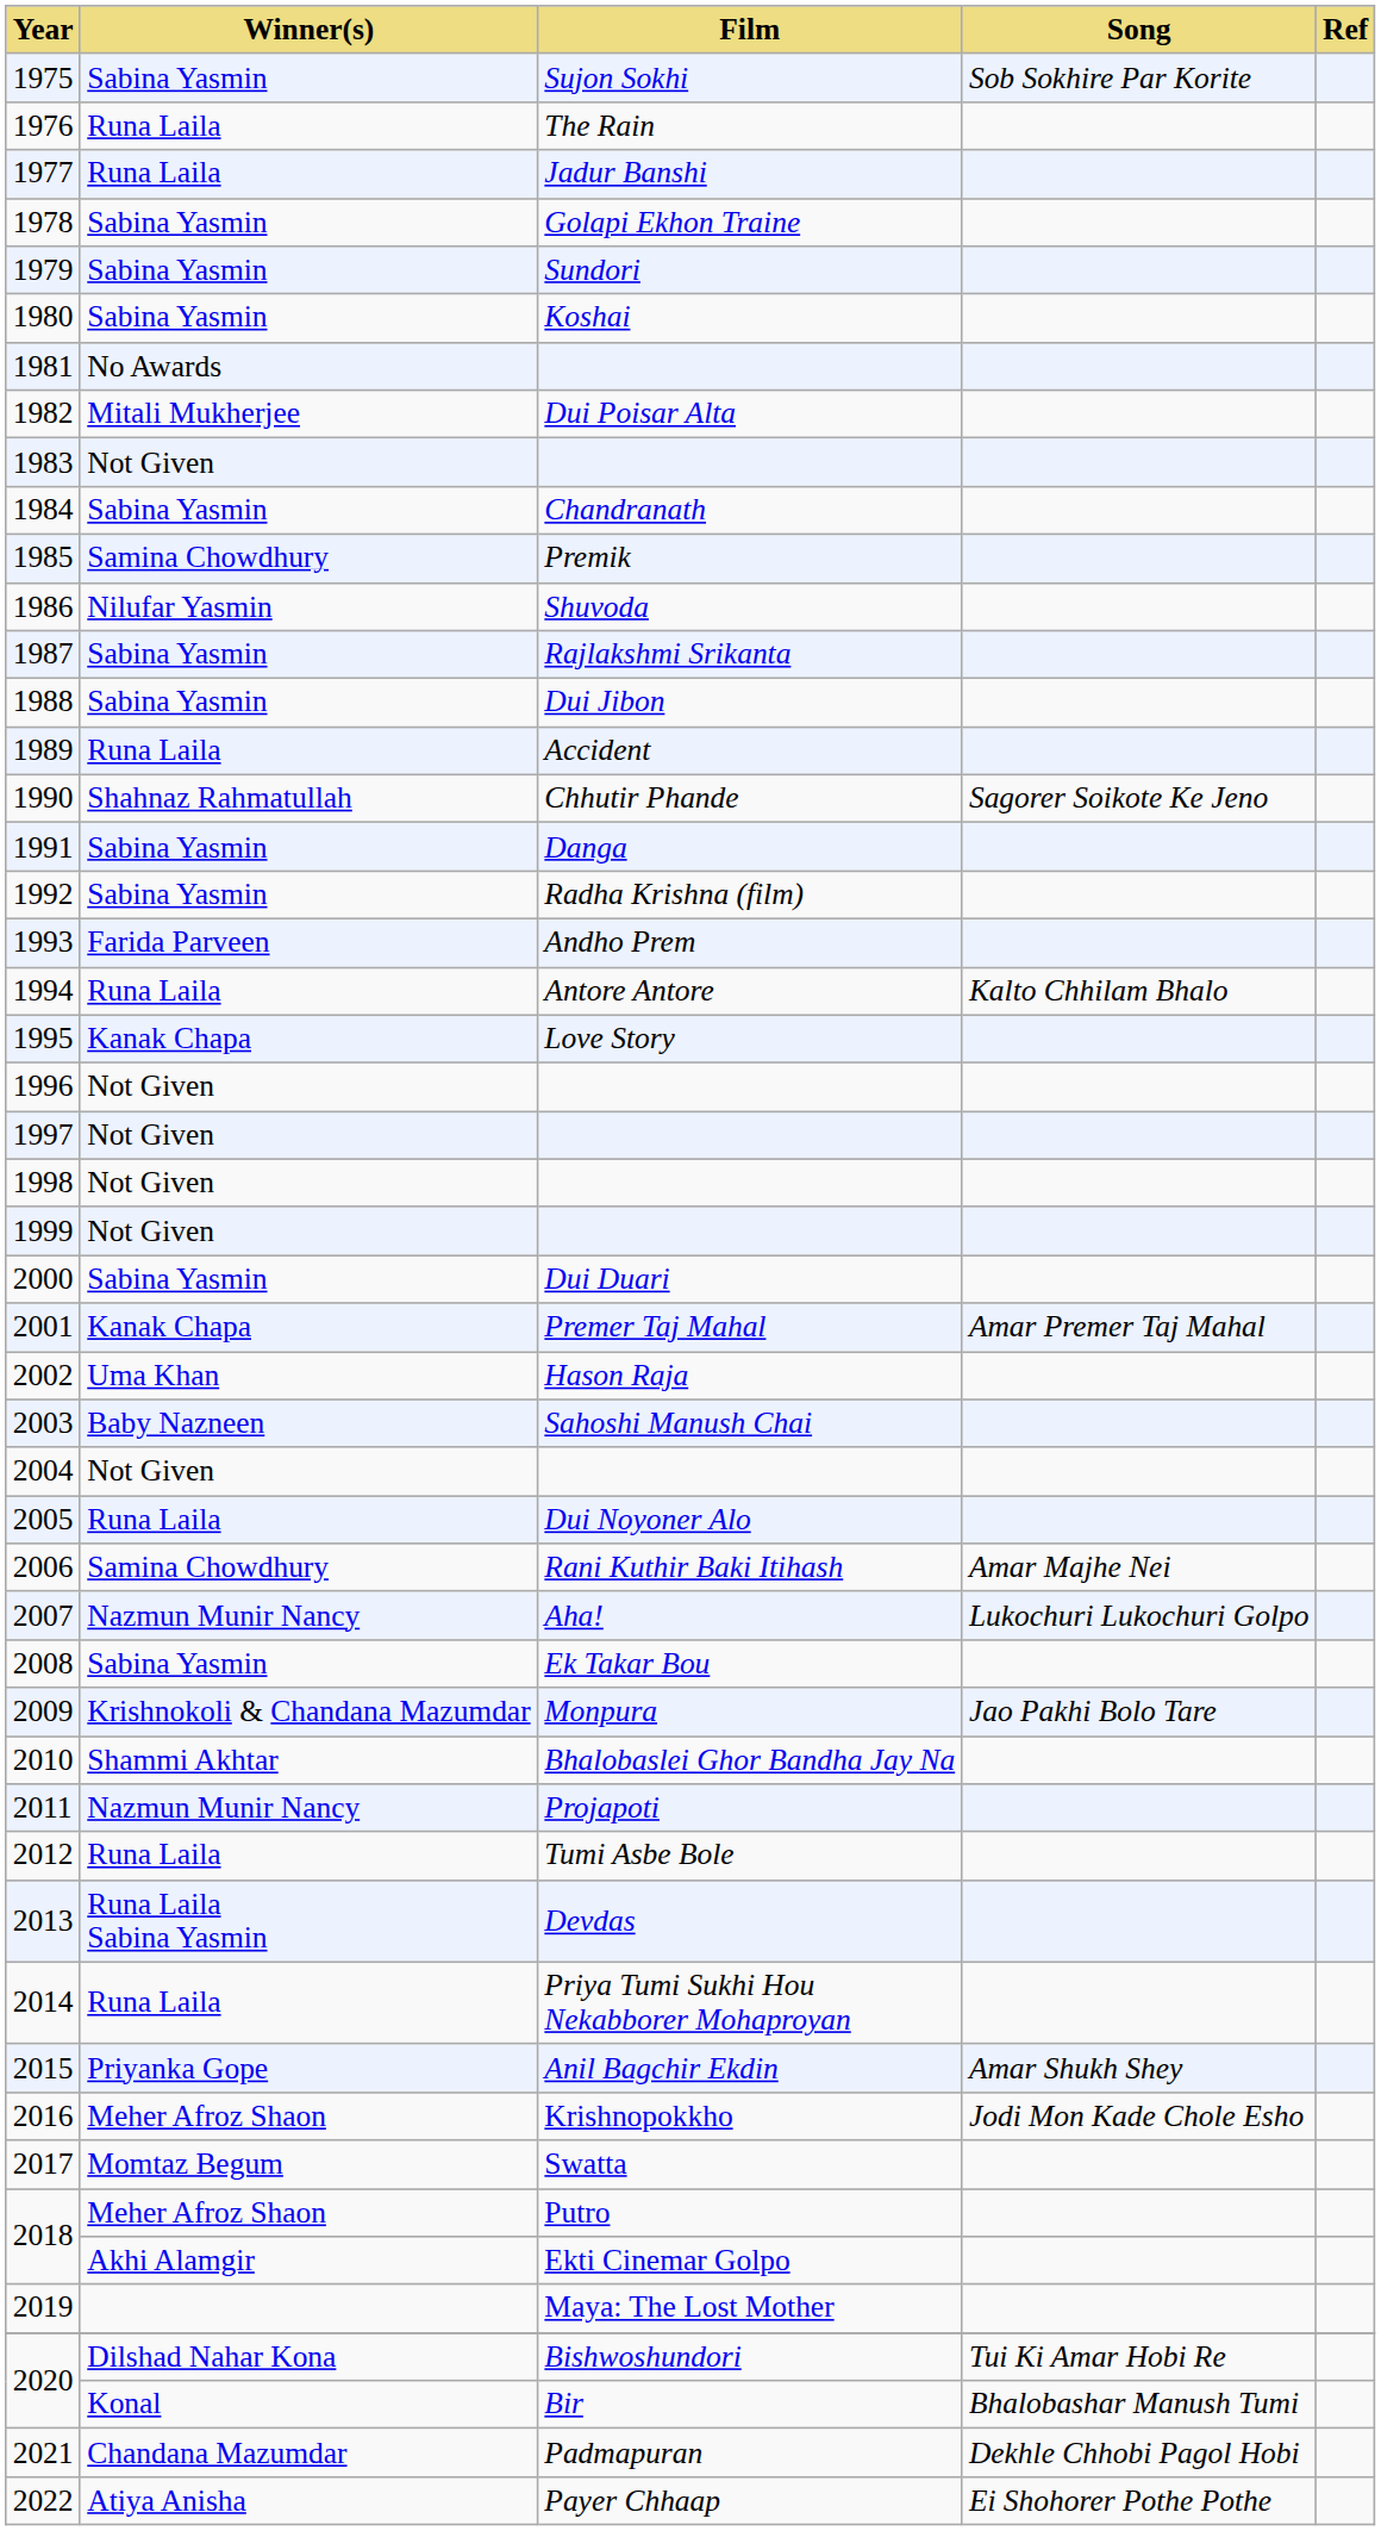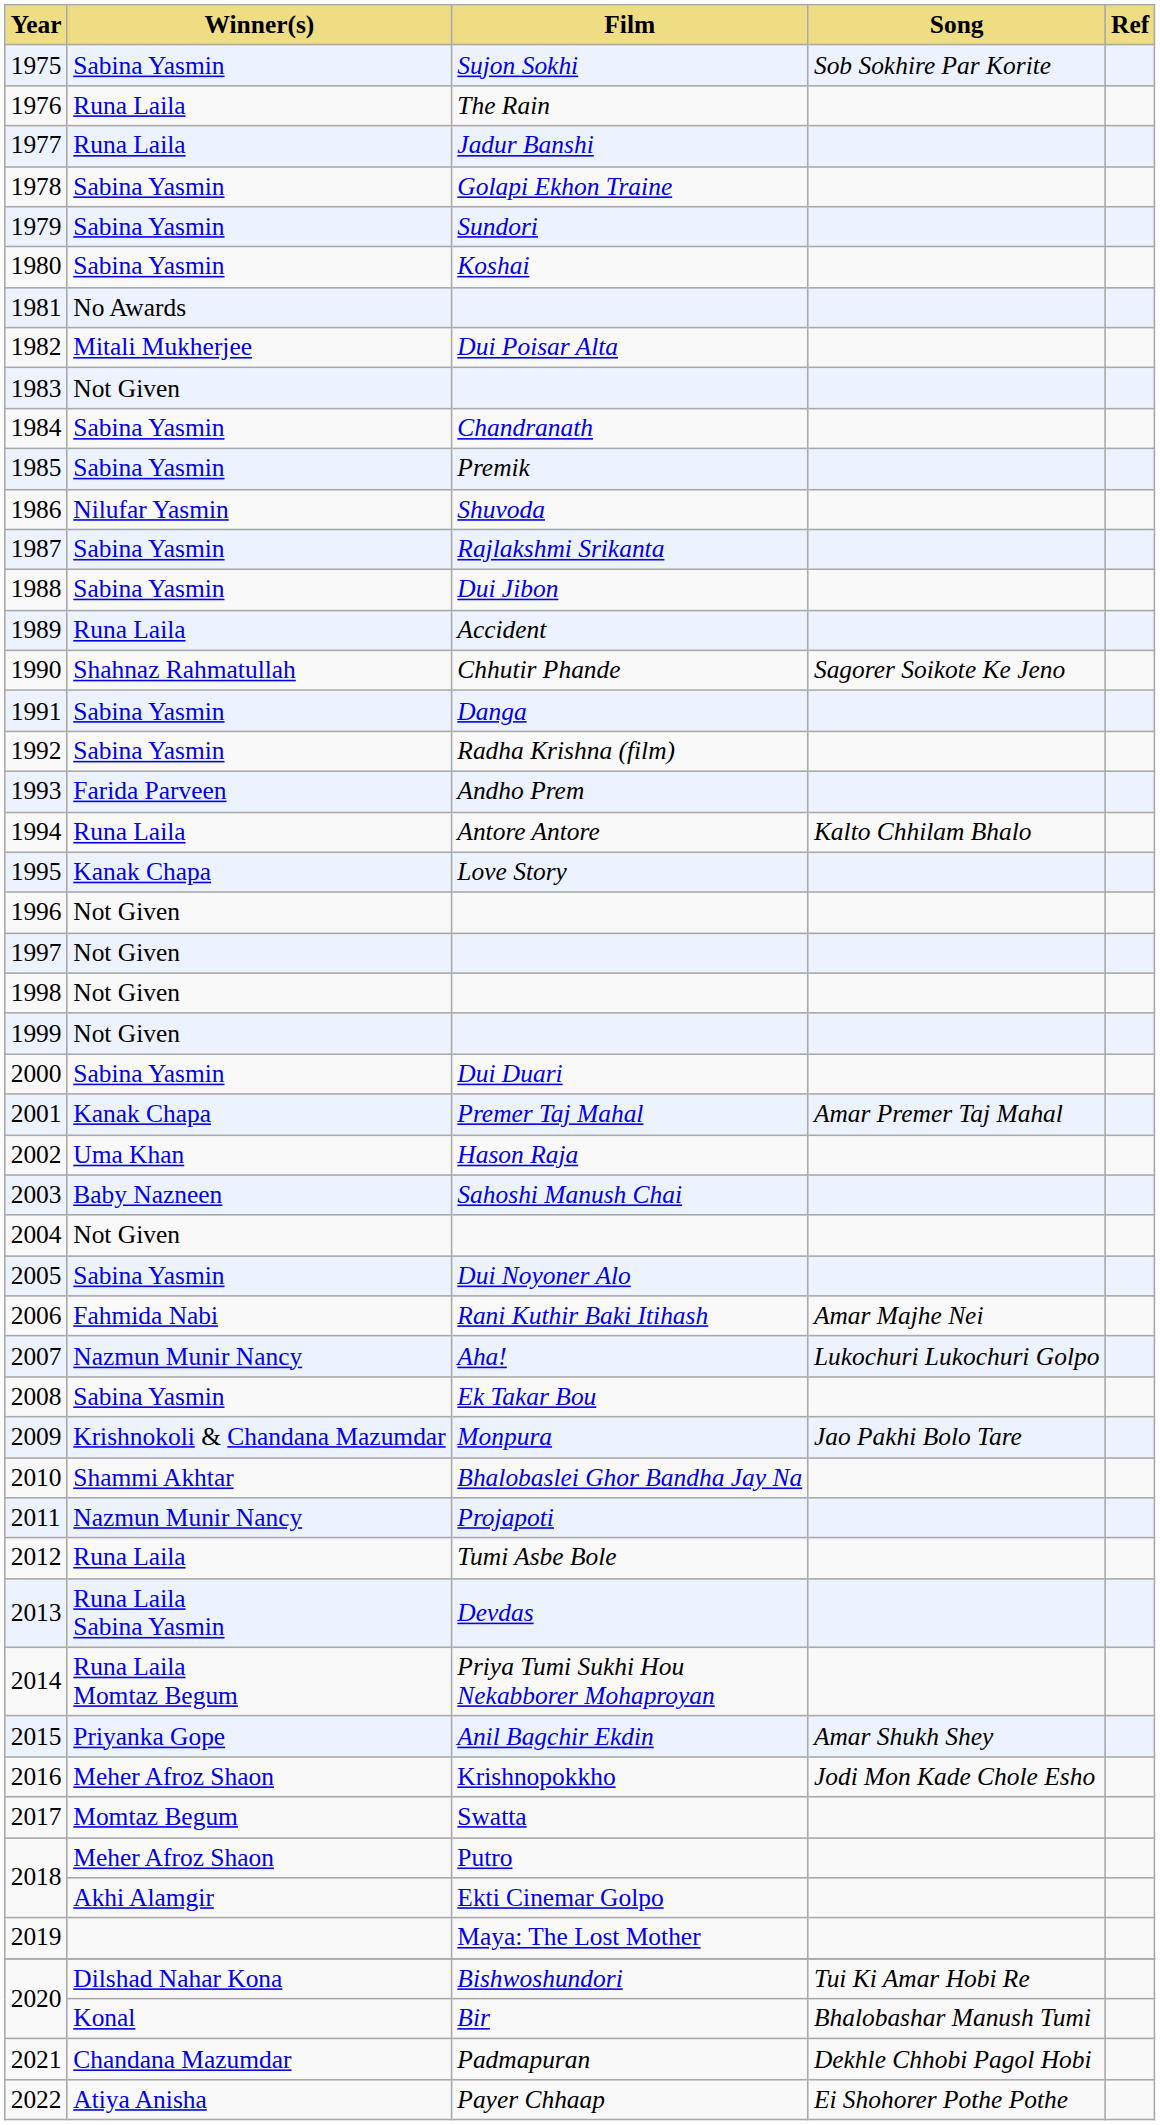1985 | Winner(s): Samina Chowdhury -> Sabina Yasmin
2005 | Winner(s): Runa Laila -> Sabina Yasmin
2006 | Winner(s): Samina Chowdhury -> Fahmida Nabi
2014 | Winner(s): Runa Laila -> Runa Laila Momtaz Begum
